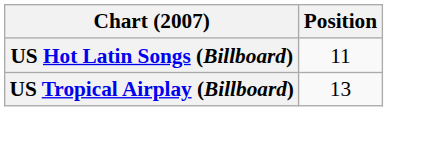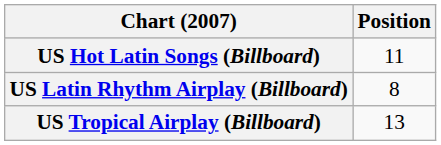+ row: US Latin Rhythm Airplay (Billboard) | 8
